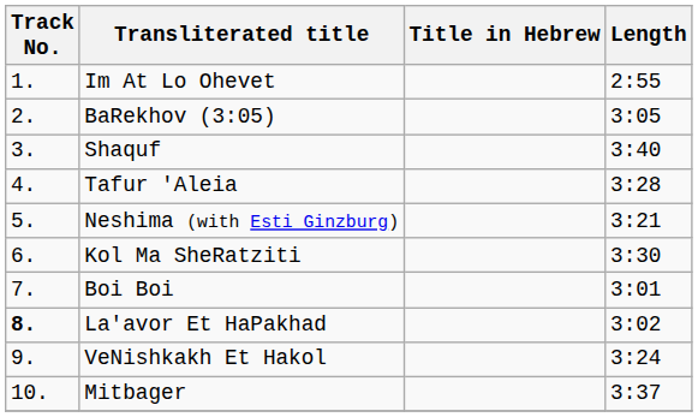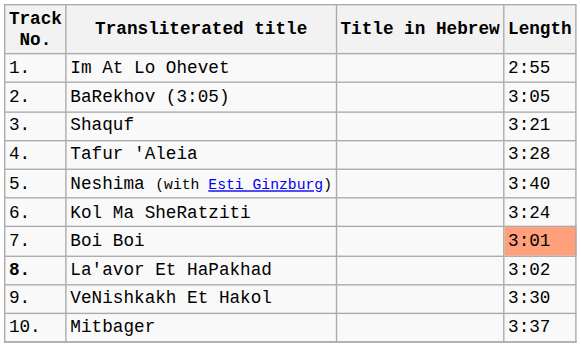Shaquf | Length: 3:40 -> 3:21
Neshima (with Esti Ginzburg) | Length: 3:21 -> 3:40
Kol Ma SheRatziti | Length: 3:30 -> 3:24
Boi Boi | Length: no background -> lightsalmon background
VeNishkakh Et Hakol | Length: 3:24 -> 3:30
